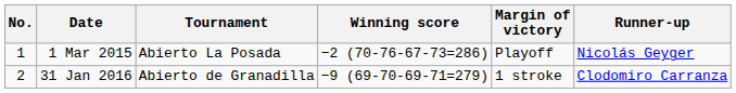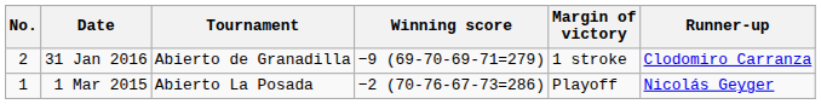rows swapped: 1 Mar 2015 <-> 31 Jan 2016
